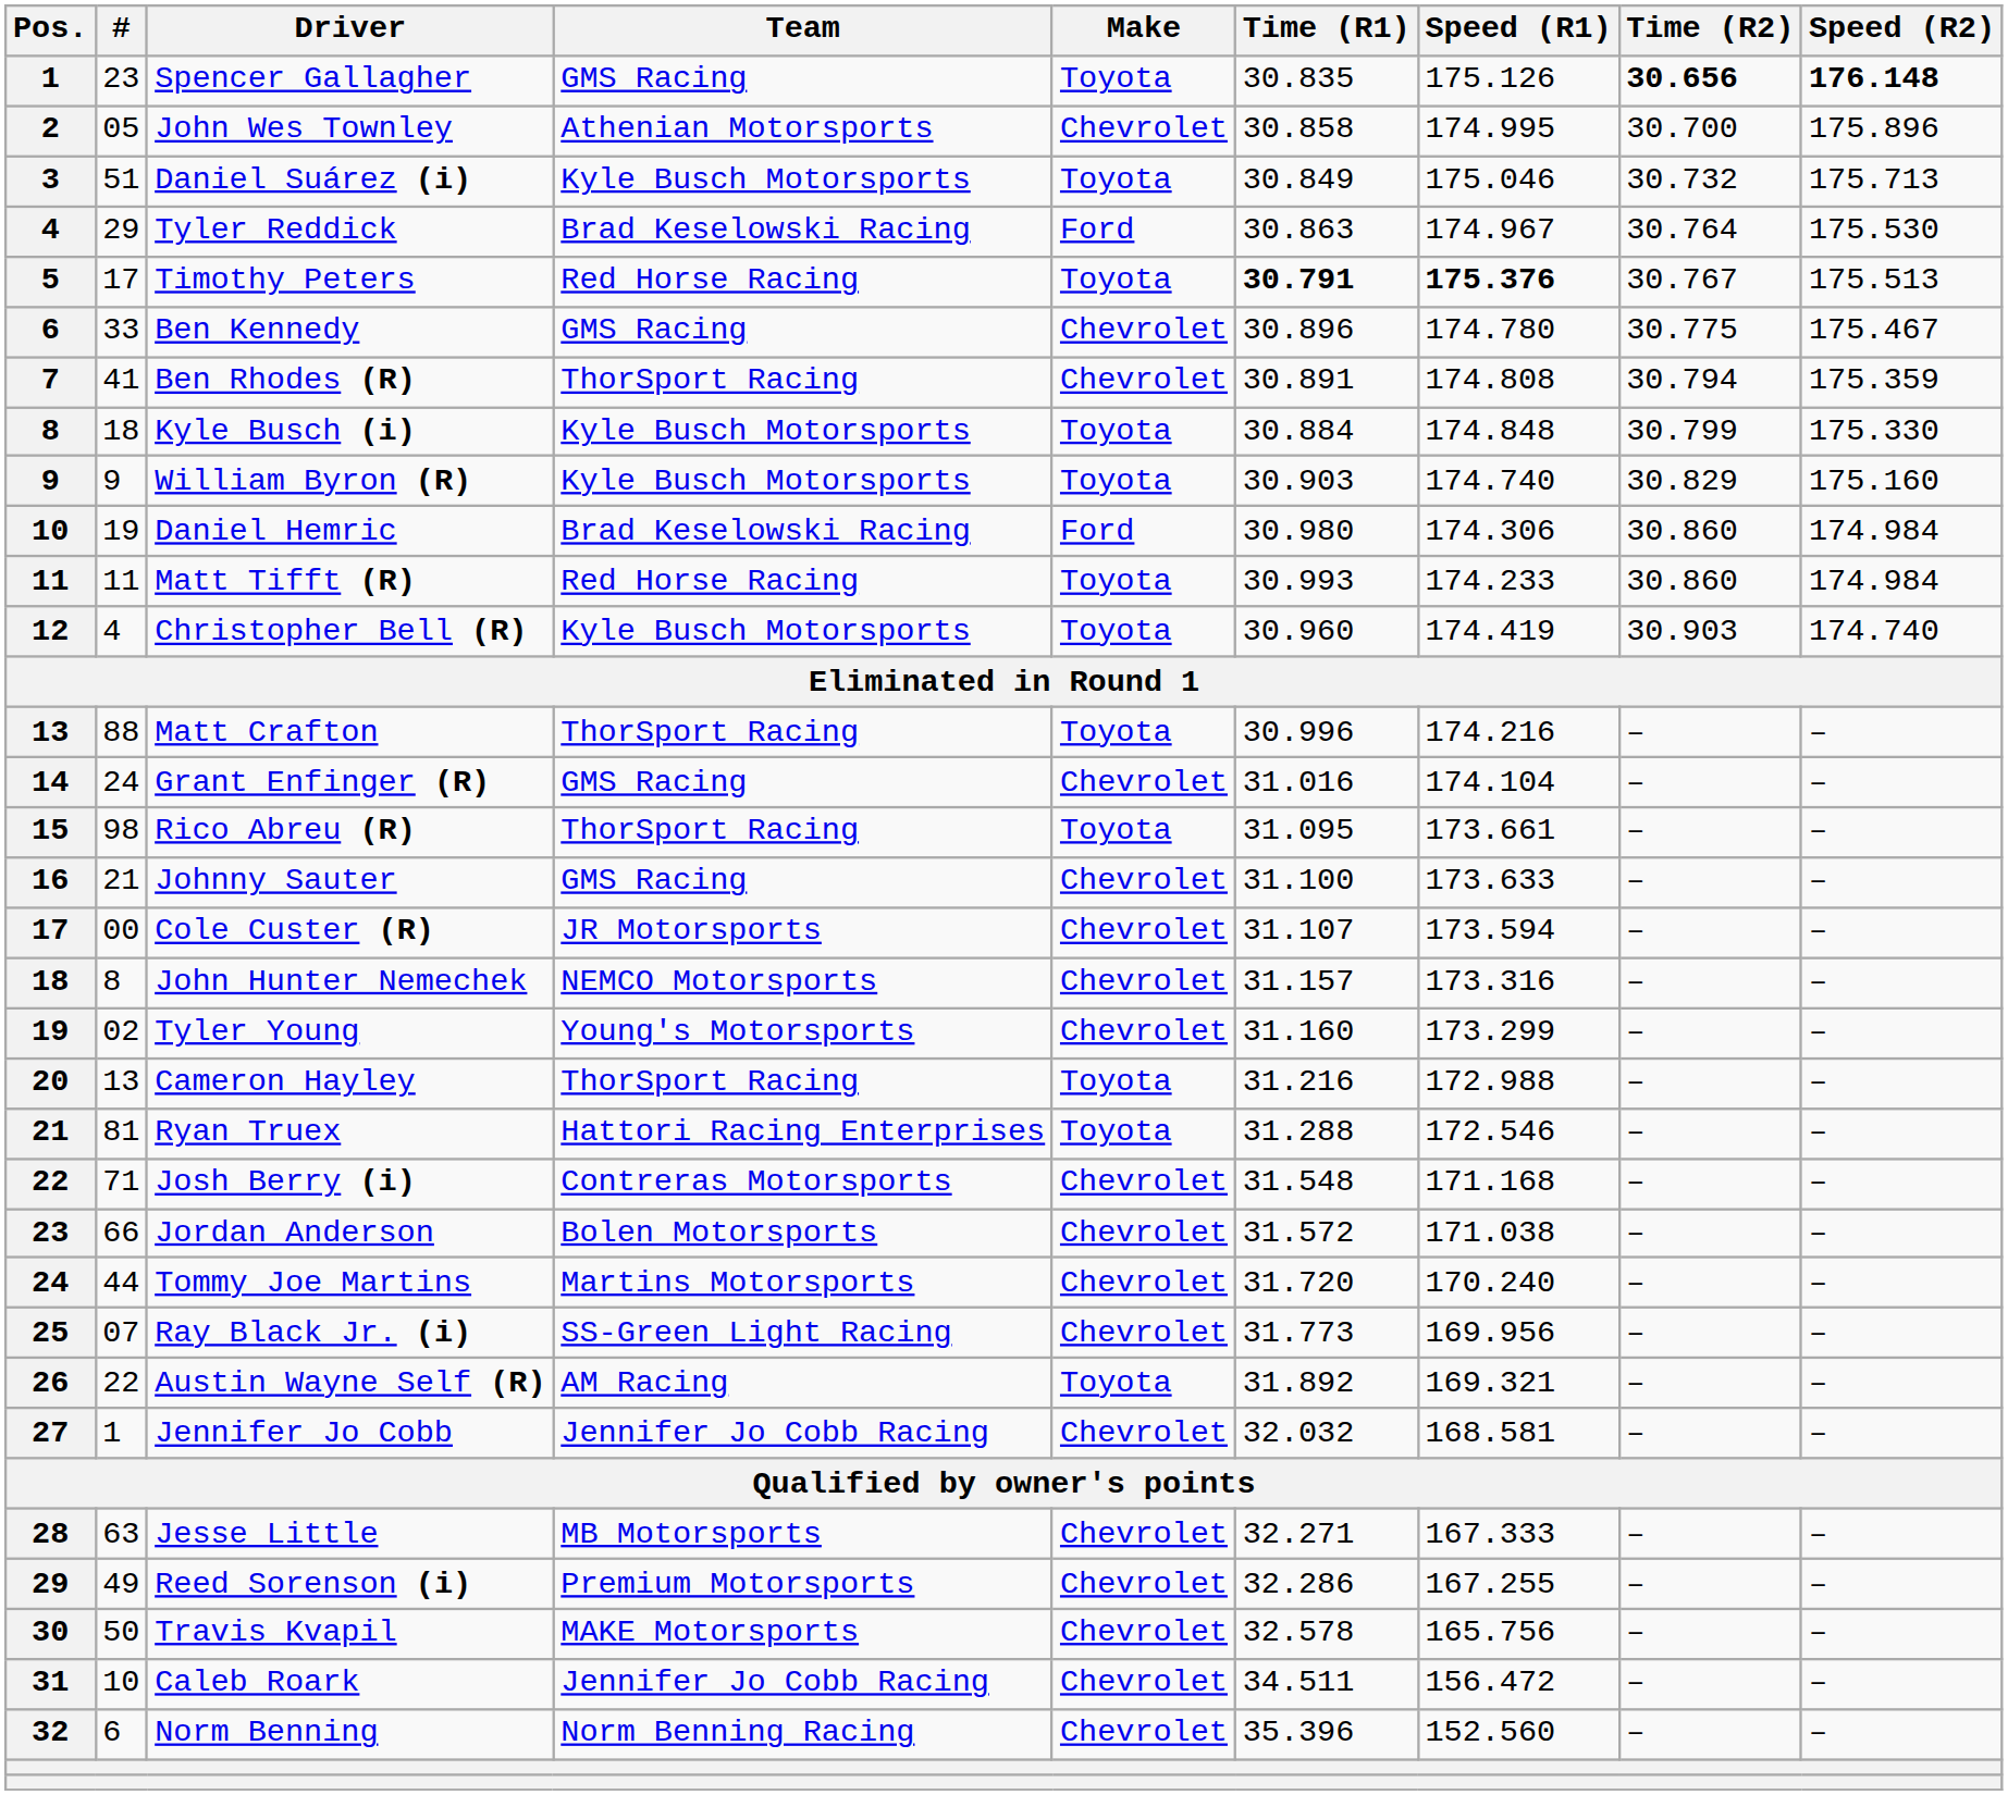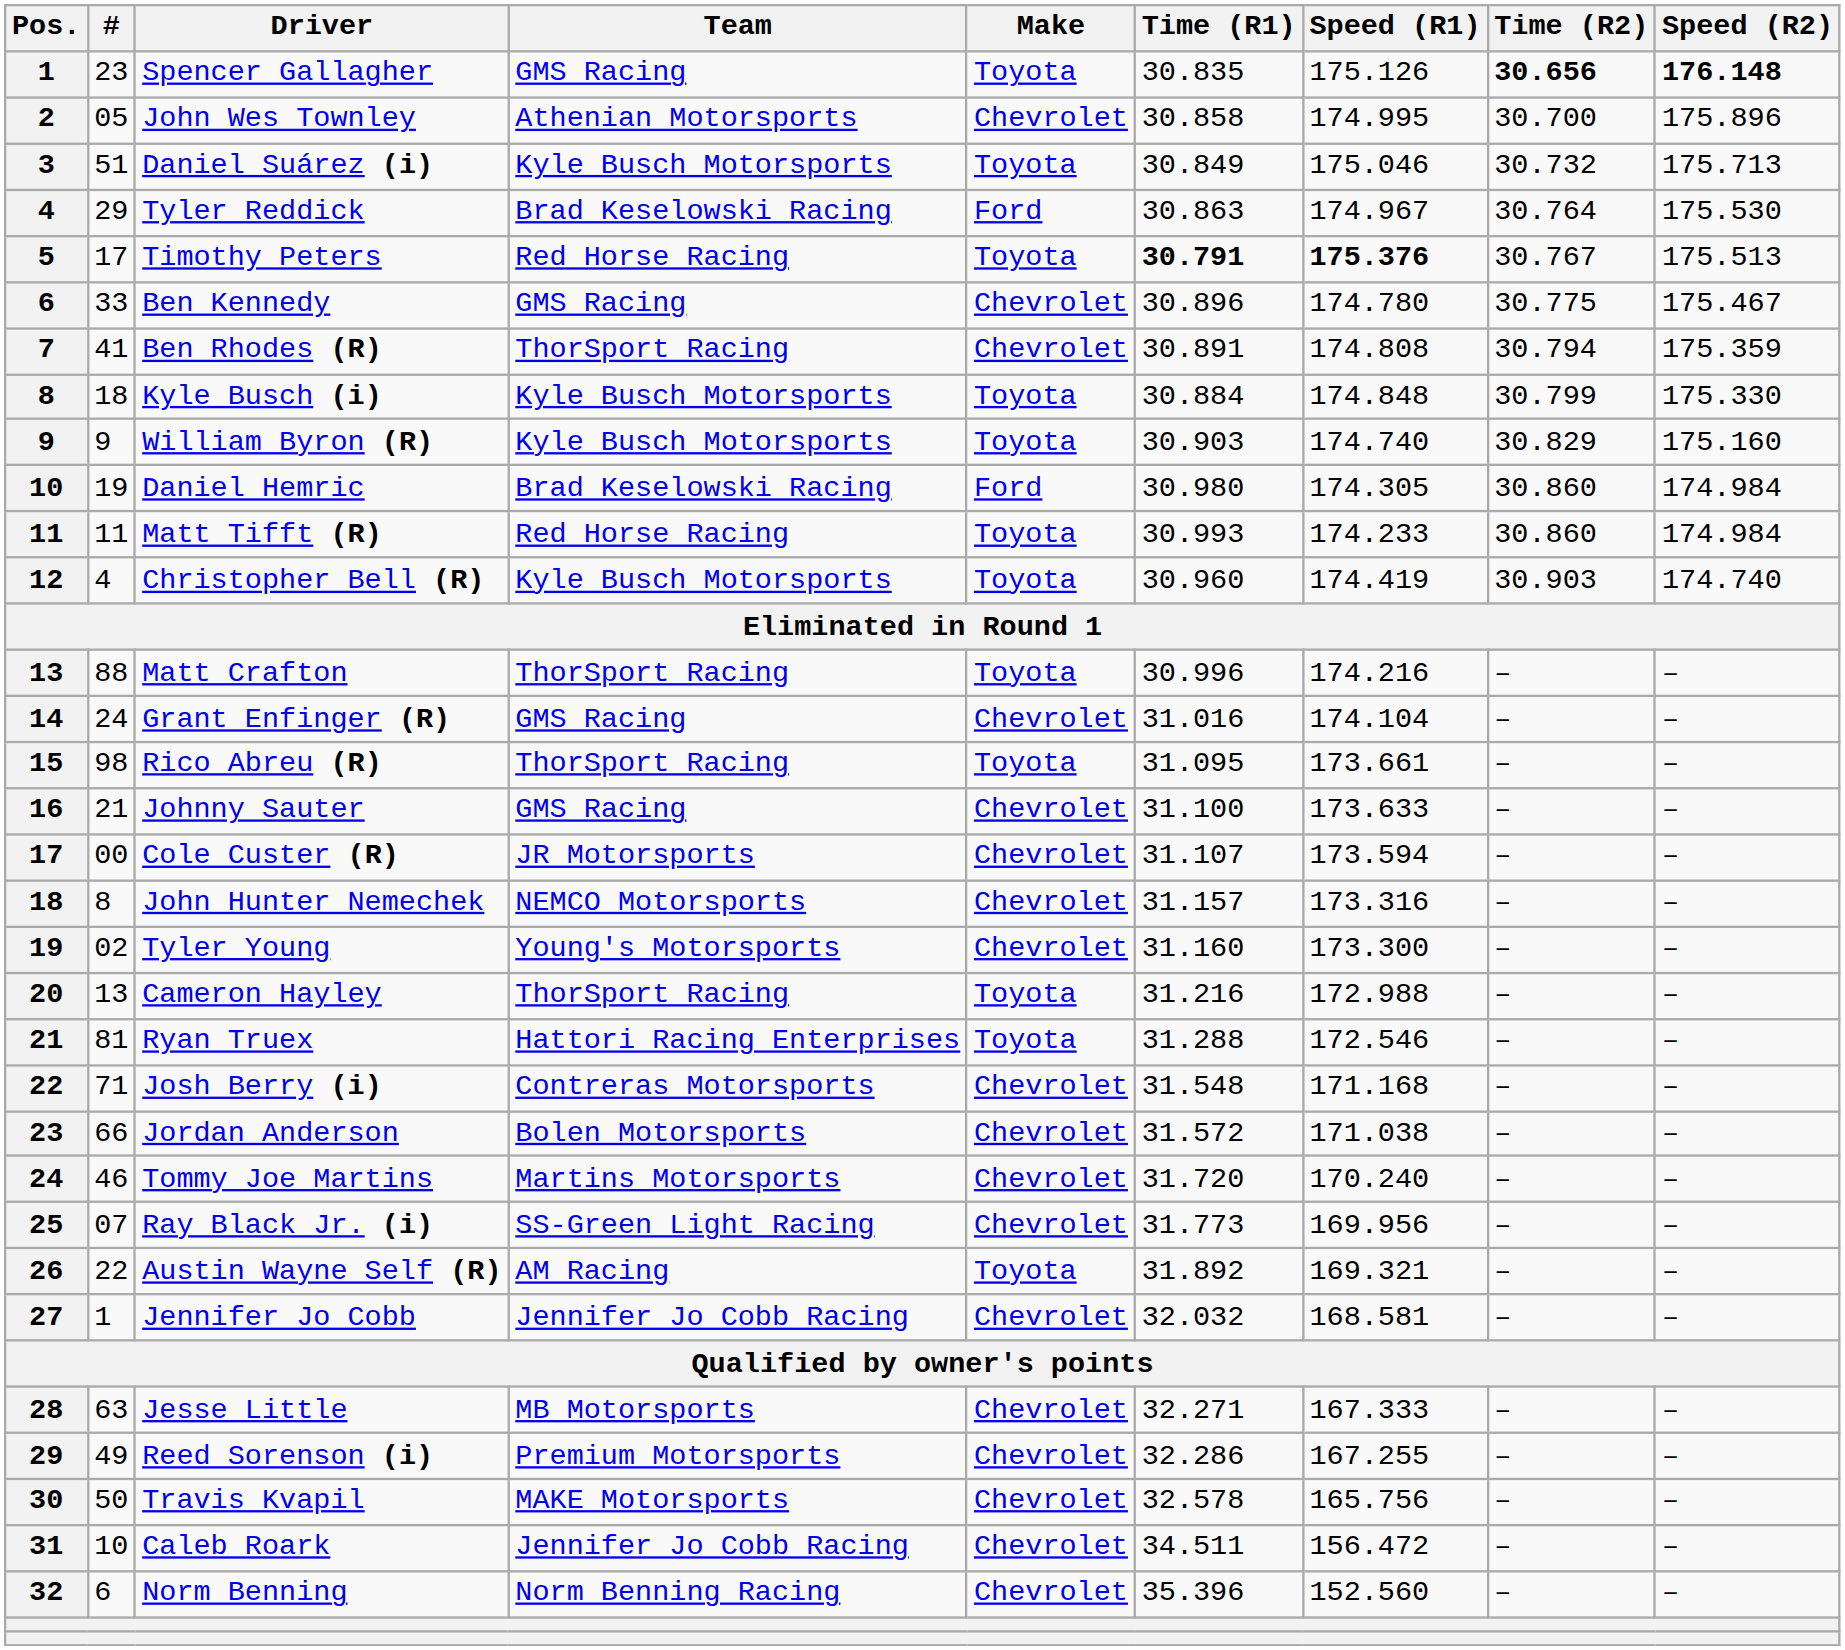Daniel Hemric | Speed (R1): 174.306 -> 174.305
Tyler Young | Speed (R1): 173.299 -> 173.300
Tommy Joe Martins | #: 44 -> 46
